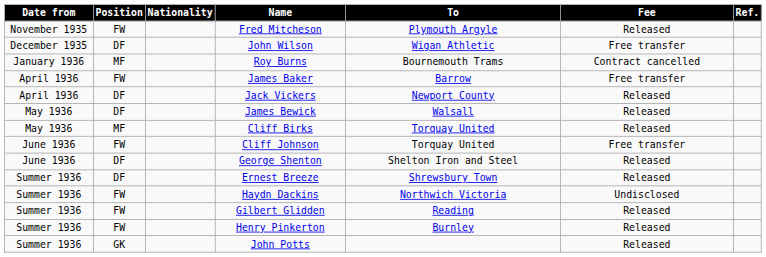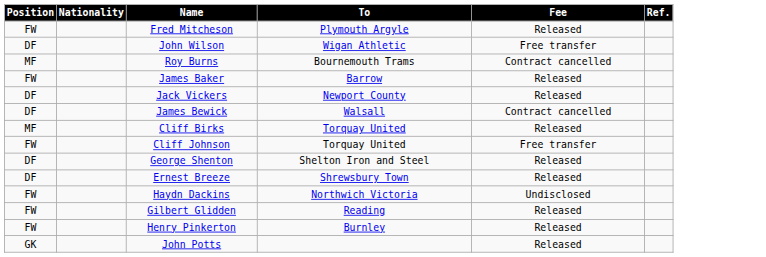- column: Date from | November 1935 | December 1935 | January 1936 | April 1936 | April 1936 | May 1936 | May 1936 | June 1936 | June 1936 | Summer 1936 | Summer 1936 | Summer 1936 | Summer 1936 | Summer 1936
James Baker | Fee: Free transfer -> Released
James Bewick | Fee: Released -> Contract cancelled
